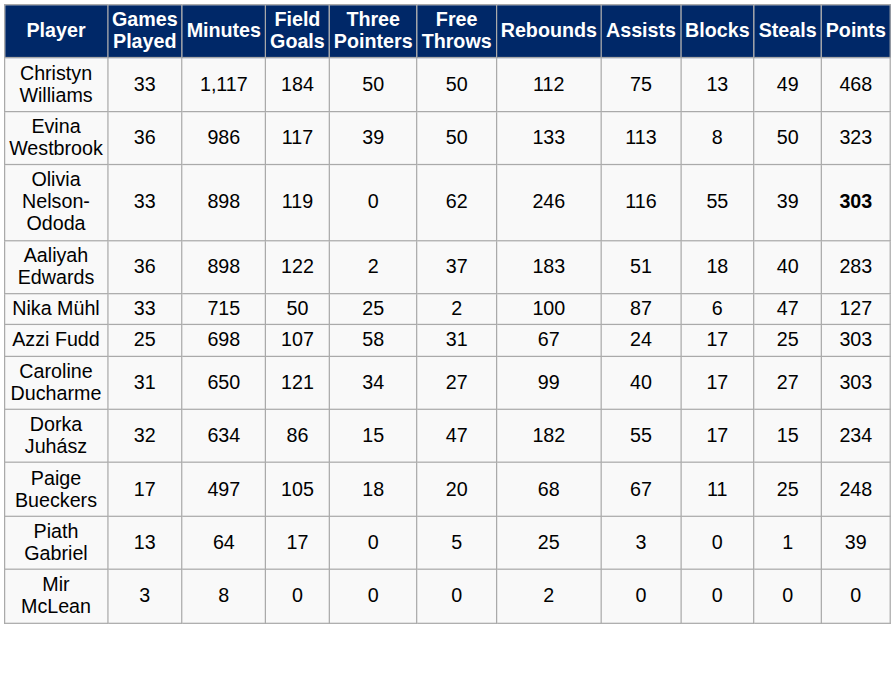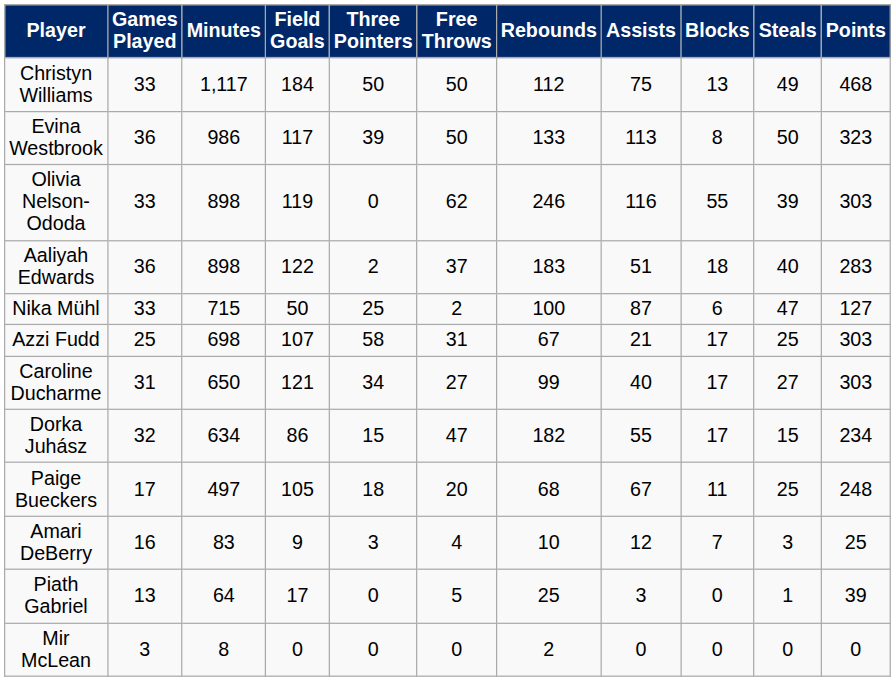Olivia Nelson-Ododa | Points: bold -> normal
Azzi Fudd | Assists: 24 -> 21
+ row: Amari DeBerry | 16 | 83 | 9 | 3 | 4 | 10 | 12 | 7 | 3 | 25
